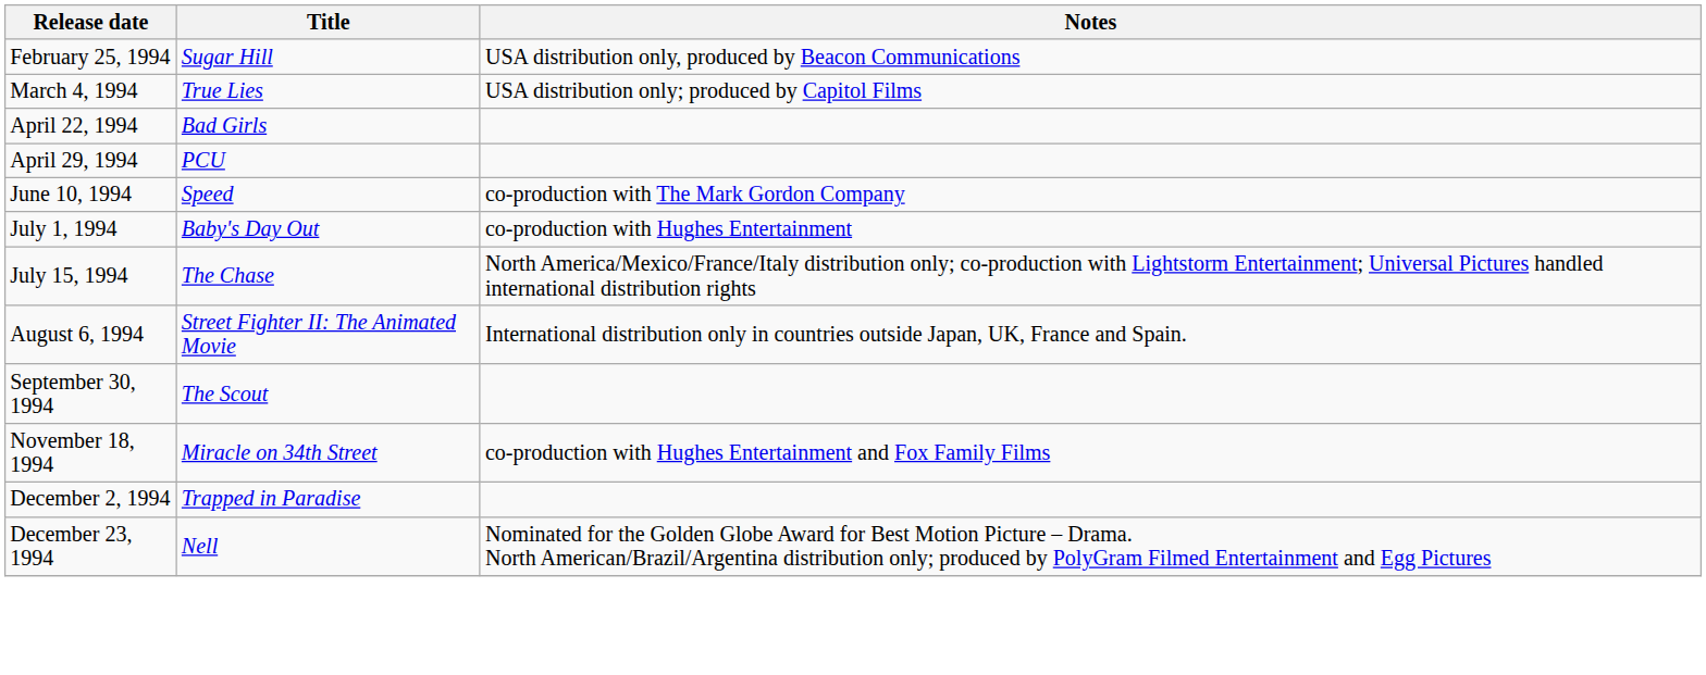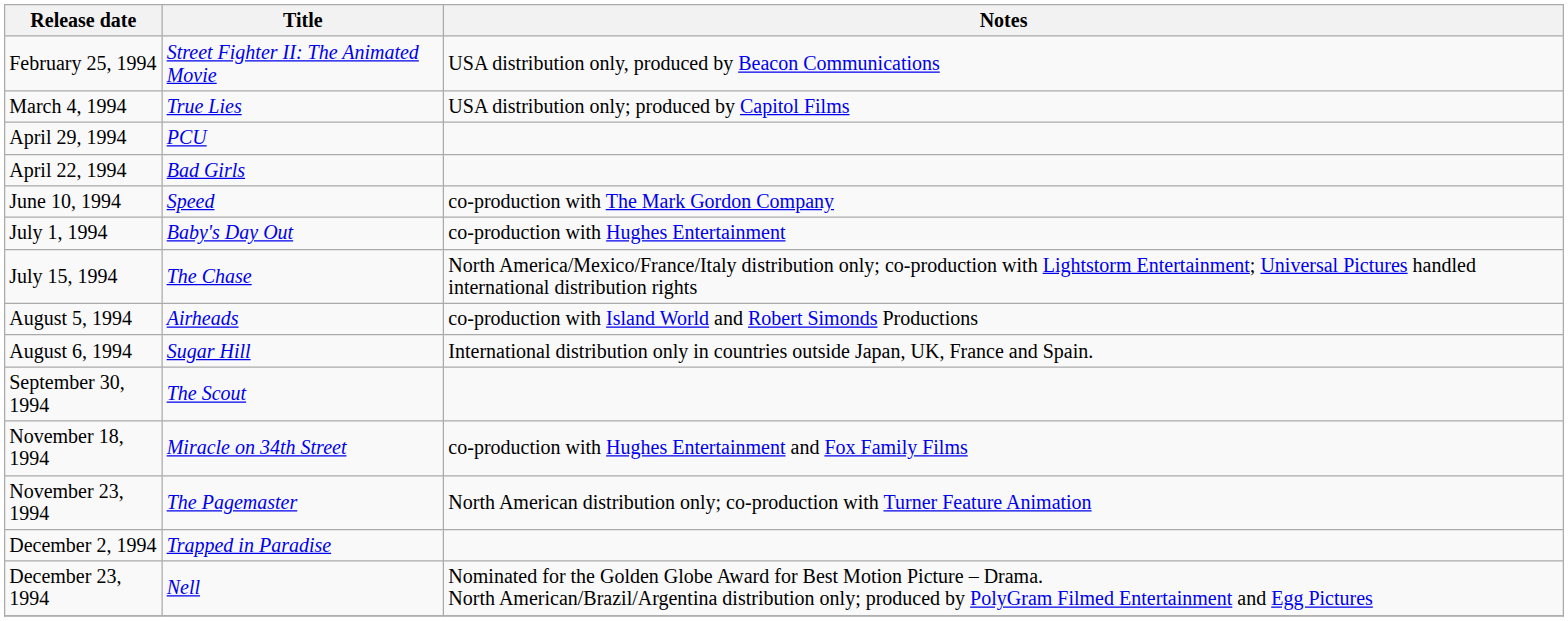February 25, 1994 | Title: Sugar Hill -> Street Fighter II: The Animated Movie
rows swapped: April 22, 1994 <-> April 29, 1994
+ row: August 5, 1994 | Airheads | co-production with Island World and Robert Simonds Productions
August 6, 1994 | Title: Street Fighter II: The Animated Movie -> Sugar Hill
+ row: November 23, 1994 | The Pagemaster | North American distribution only; co-production with Turner Feature Animation
